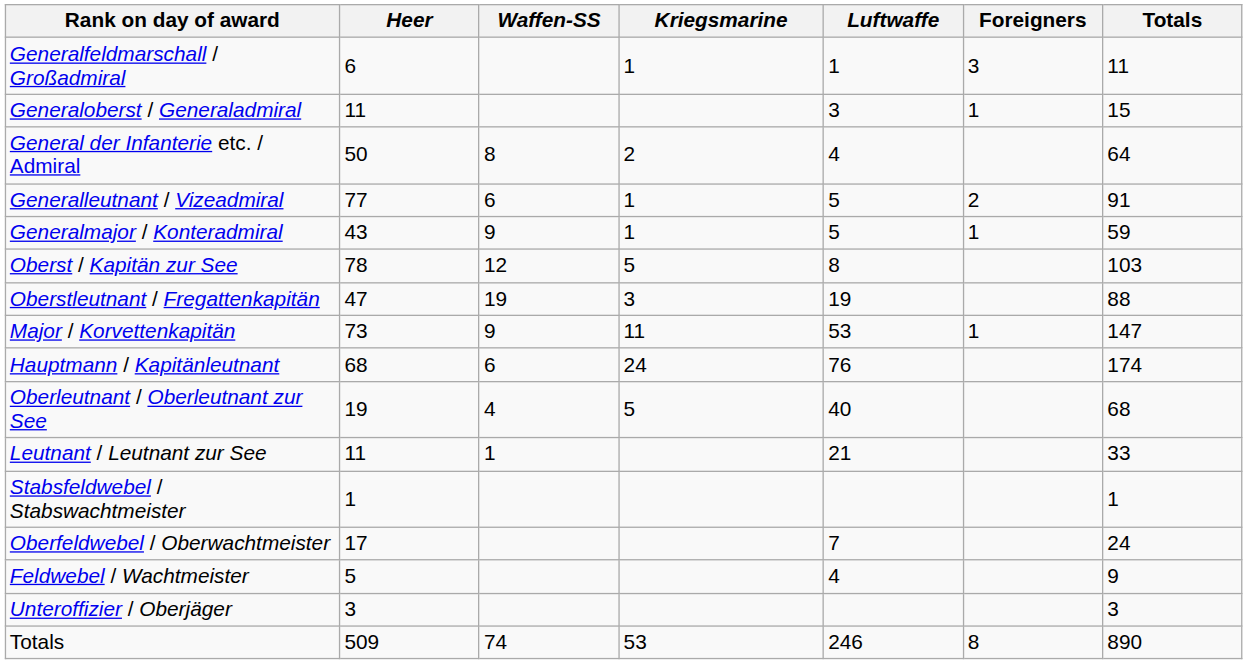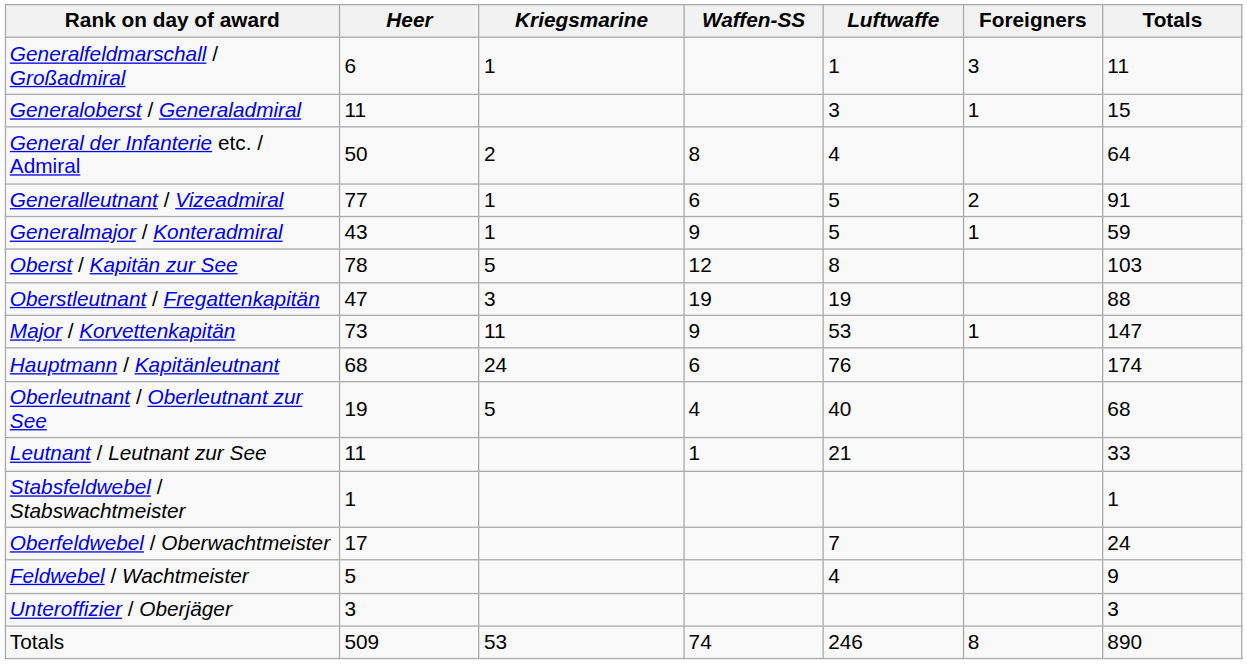columns swapped: Waffen-SS <-> Kriegsmarine
